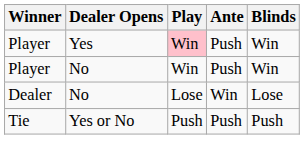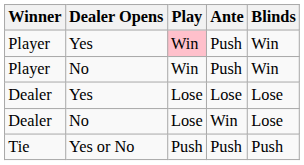+ row: Dealer | Yes | Lose | Lose | Lose
